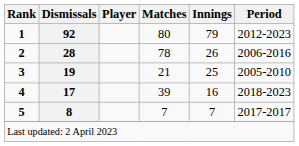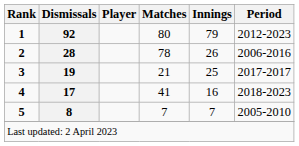3 | Period: 2005-2010 -> 2017-2017
4 | Matches: 39 -> 41
5 | Period: 2017-2017 -> 2005-2010
